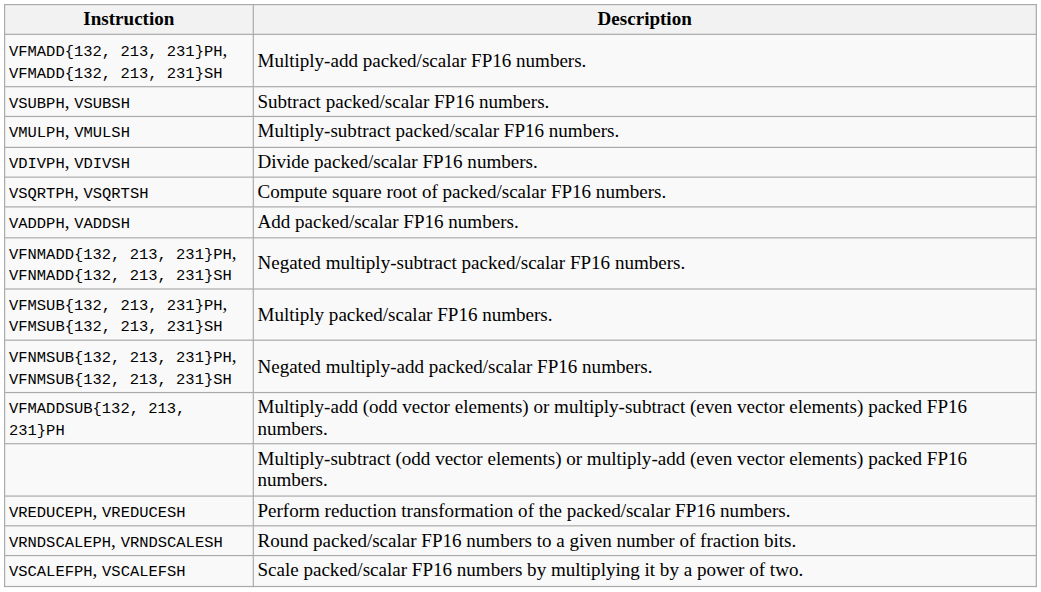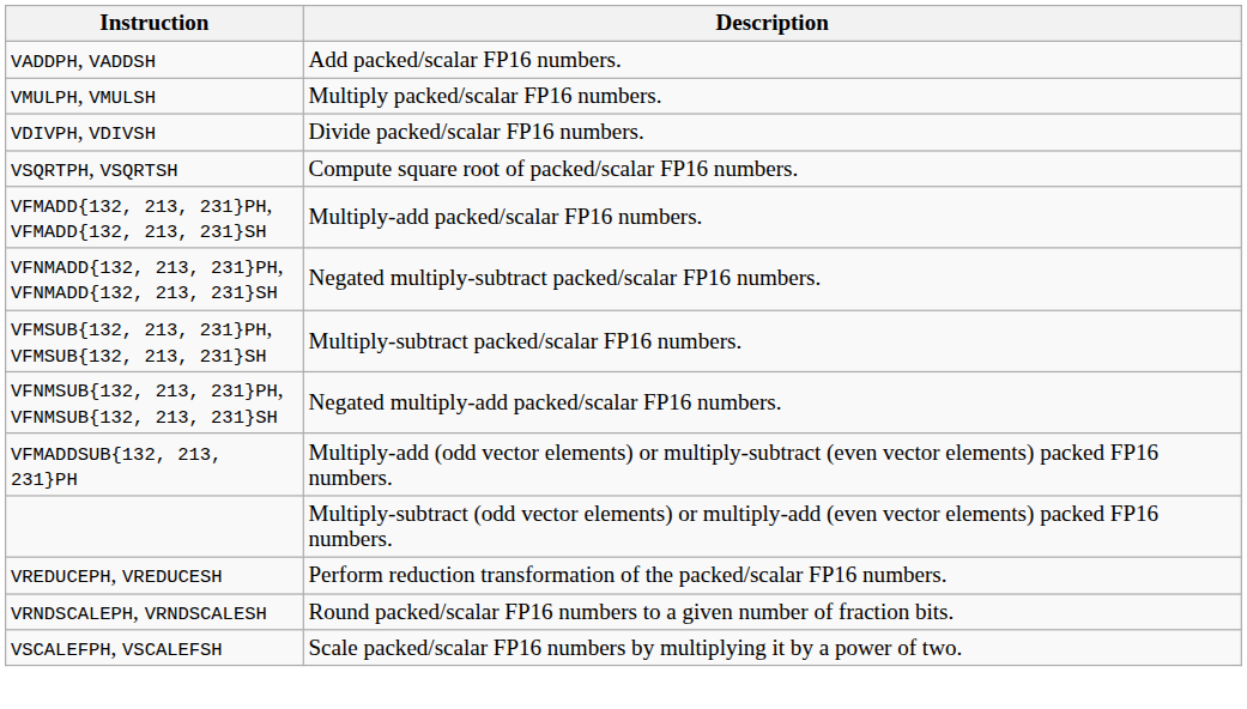rows swapped: VADDPH, VADDSH <-> VFMADD{132, 213, 231}PH, VFMADD{132, 213, 231}SH
- row: VSUBPH, VSUBSH | Subtract packed/scalar FP16 numbers.
VMULPH, VMULSH | Description: Multiply-subtract packed/scalar FP16 numbers. -> Multiply packed/scalar FP16 numbers.
VFMSUB{132, 213, 231}PH, VFMSUB{132, 213, 231}SH | Description: Multiply packed/scalar FP16 numbers. -> Multiply-subtract packed/scalar FP16 numbers.
